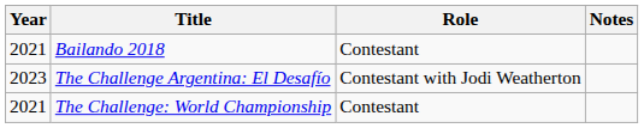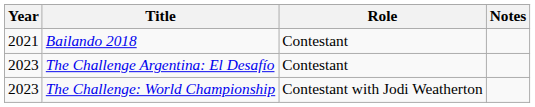The Challenge Argentina: El Desafío | Role: Contestant with Jodi Weatherton -> Contestant
The Challenge: World Championship | Year: 2021 -> 2023
The Challenge: World Championship | Role: Contestant -> Contestant with Jodi Weatherton
